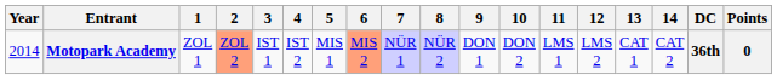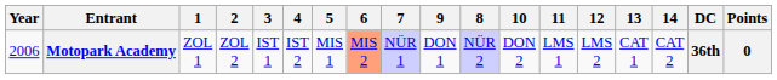columns swapped: 8 <-> 9
Motopark Academy | Year: 2014 -> 2006
Motopark Academy | 2: lightsalmon background -> no background
